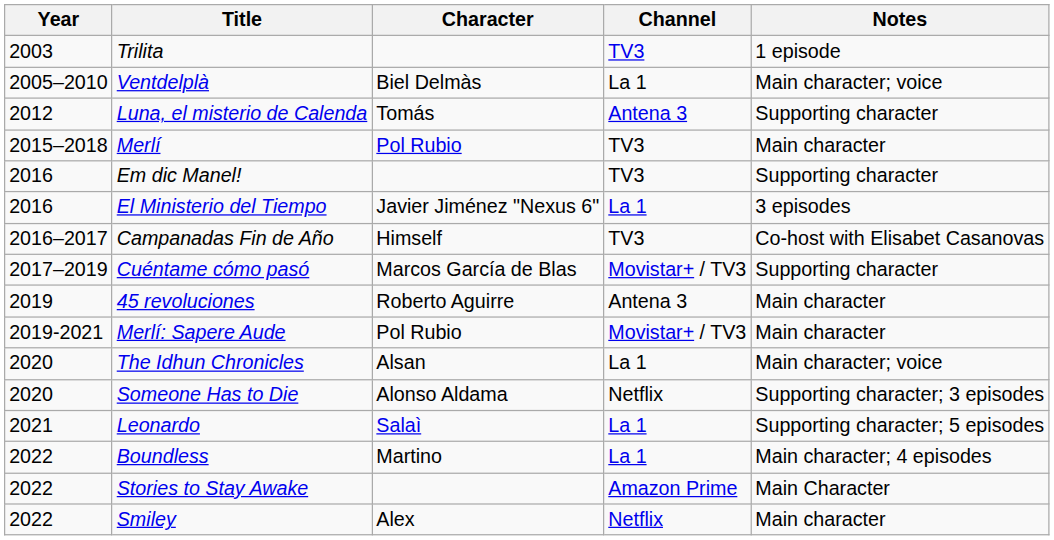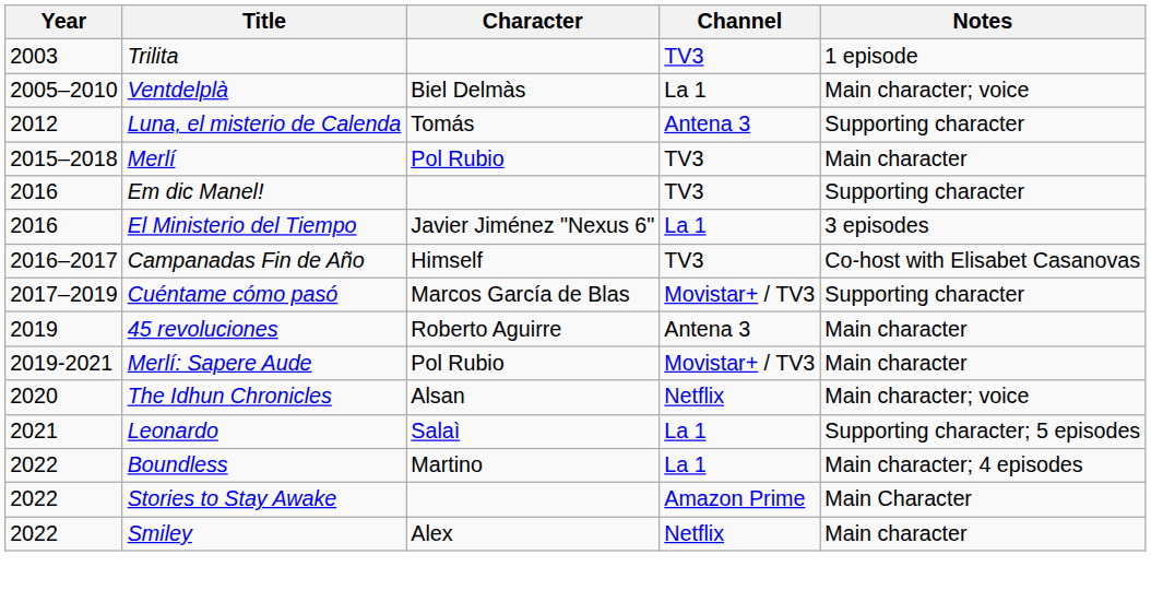The Idhun Chronicles | Channel: La 1 -> Netflix
- row: 2020 | Someone Has to Die | Alonso Aldama | Netflix | Supporting character; 3 episodes
